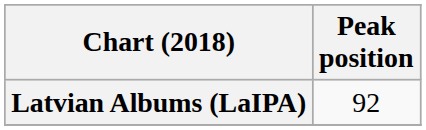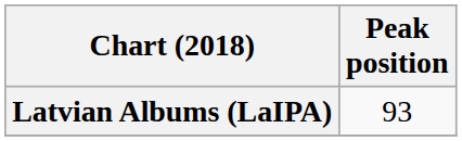Latvian Albums (LaIPA) | Peak position: 92 -> 93
